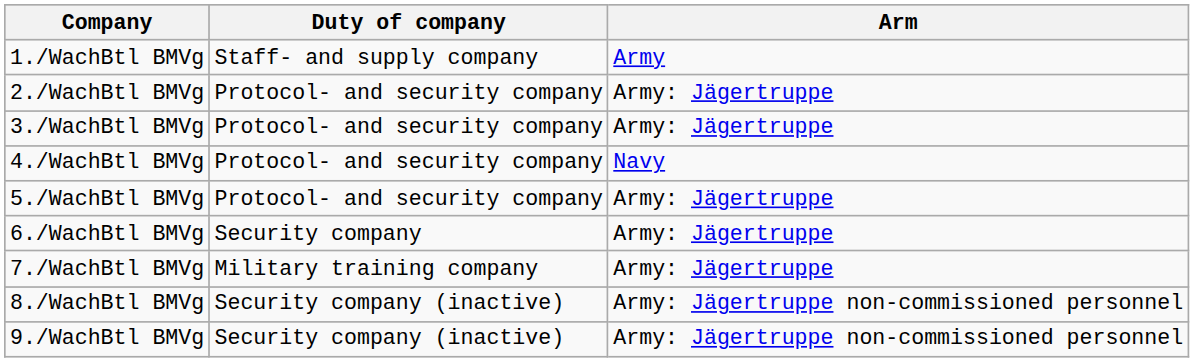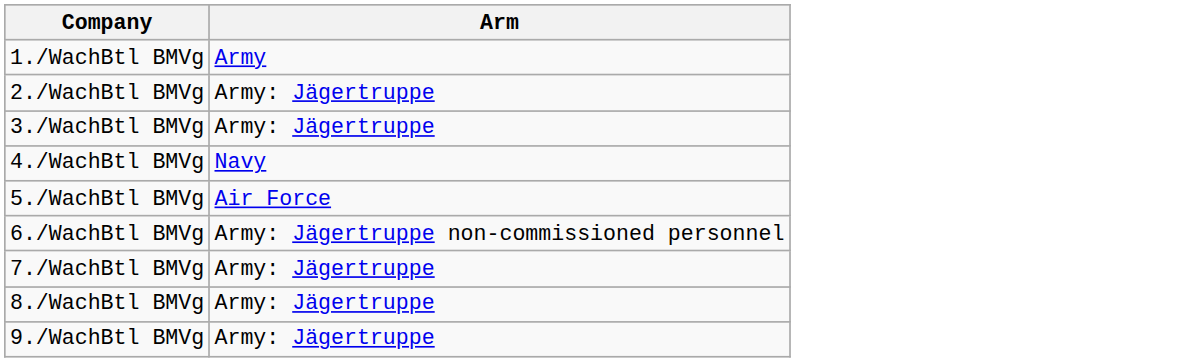- column: Duty of company | Staff- and supply company | Protocol- and security company | Protocol- and security company | Protocol- and security company | Protocol- and security company | Security company | Military training company | Security company (inactive) | Security company (inactive)
5./WachBtl BMVg | Arm: Army: Jägertruppe -> Air Force
6./WachBtl BMVg | Arm: Army: Jägertruppe -> Army: Jägertruppe non-commissioned personnel
8./WachBtl BMVg | Arm: Army: Jägertruppe non-commissioned personnel -> Army: Jägertruppe
9./WachBtl BMVg | Arm: Army: Jägertruppe non-commissioned personnel -> Army: Jägertruppe
